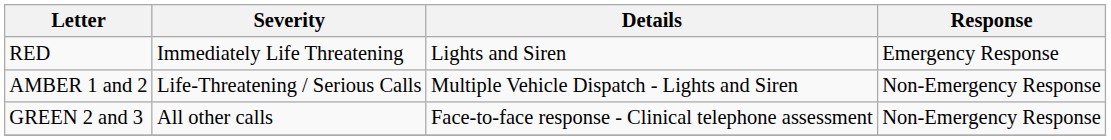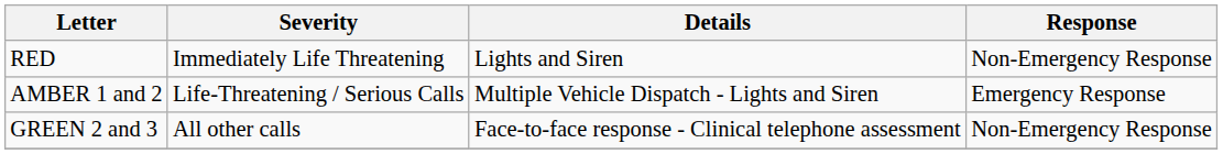RED | Response: Emergency Response -> Non-Emergency Response
AMBER 1 and 2 | Response: Non-Emergency Response -> Emergency Response
